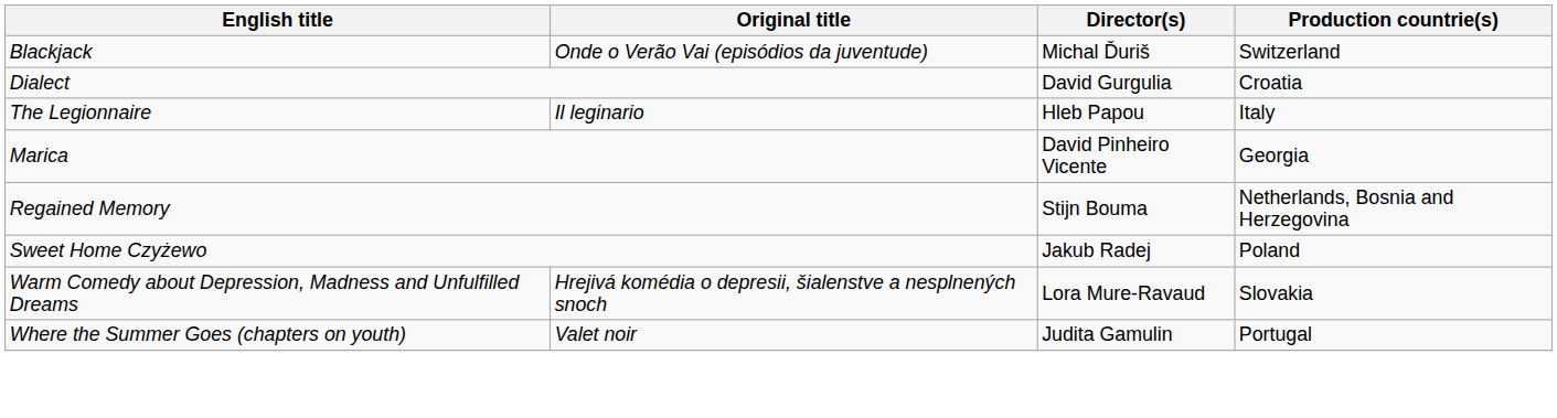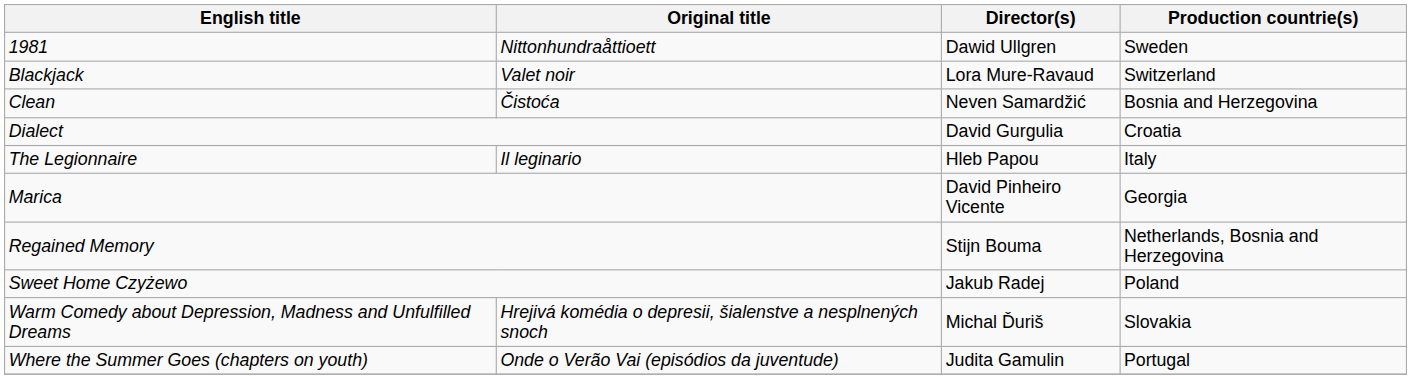+ row: 1981 | Nittonhundraåttioett | Dawid Ullgren | Sweden
Blackjack | Original title: Onde o Verão Vai (episódios da juventude) -> Valet noir
Blackjack | Director(s): Michal Ďuriš -> Lora Mure-Ravaud
+ row: Clean | Čistoća | Neven Samardžić | Bosnia and Herzegovina
Warm Comedy about Depression, Madness and Unfulfilled Dreams | Director(s): Lora Mure-Ravaud -> Michal Ďuriš
Where the Summer Goes (chapters on youth) | Original title: Valet noir -> Onde o Verão Vai (episódios da juventude)
